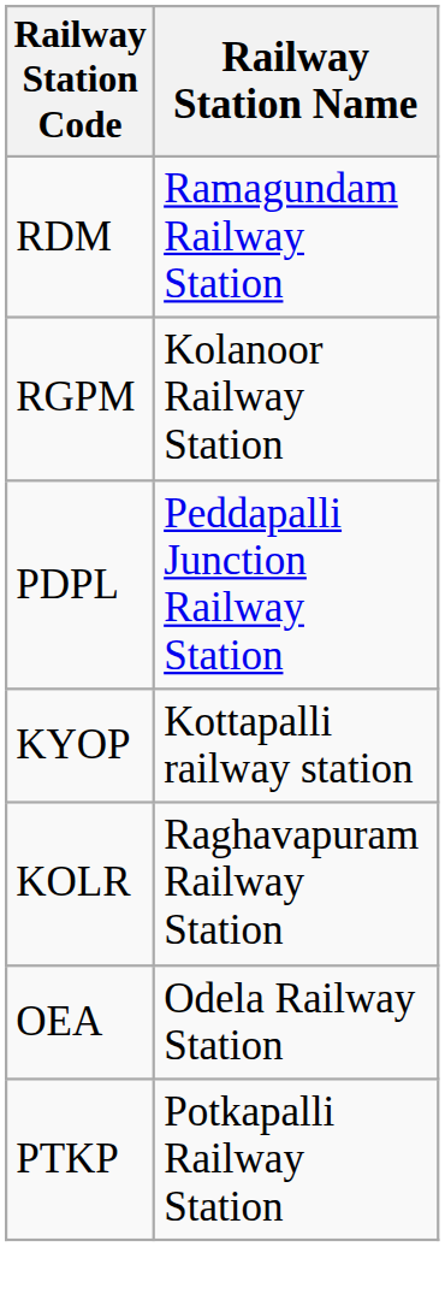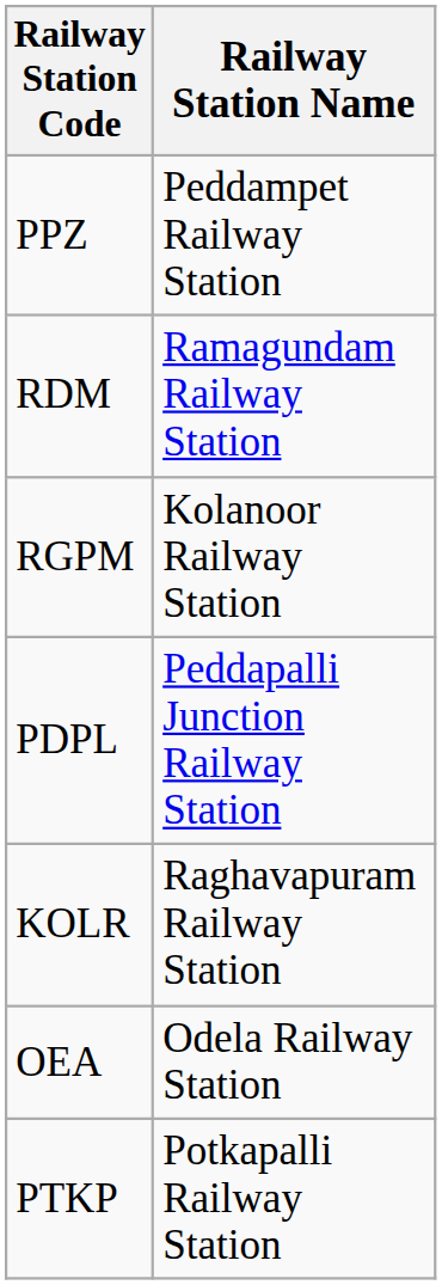+ row: PPZ | Peddampet Railway Station
- row: KYOP | Kottapalli railway station
